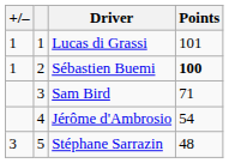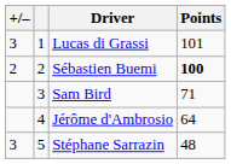Lucas di Grassi | +/–: 1 -> 3
Sébastien Buemi | +/–: 1 -> 2
Jérôme d'Ambrosio | Points: 54 -> 64
